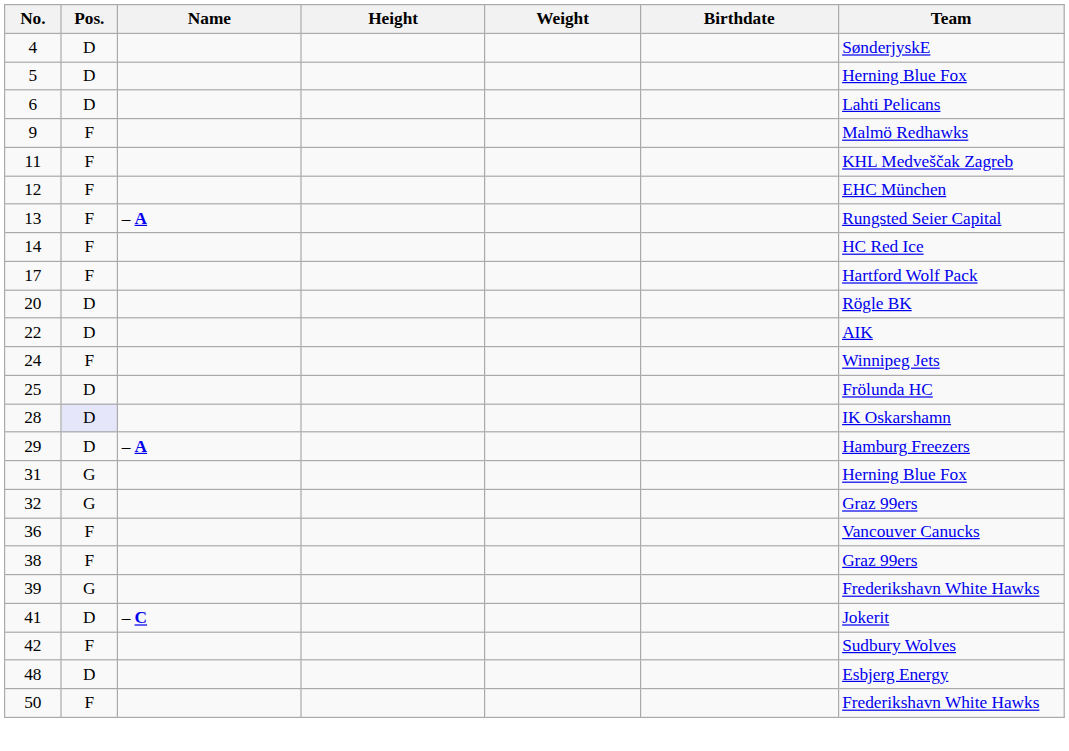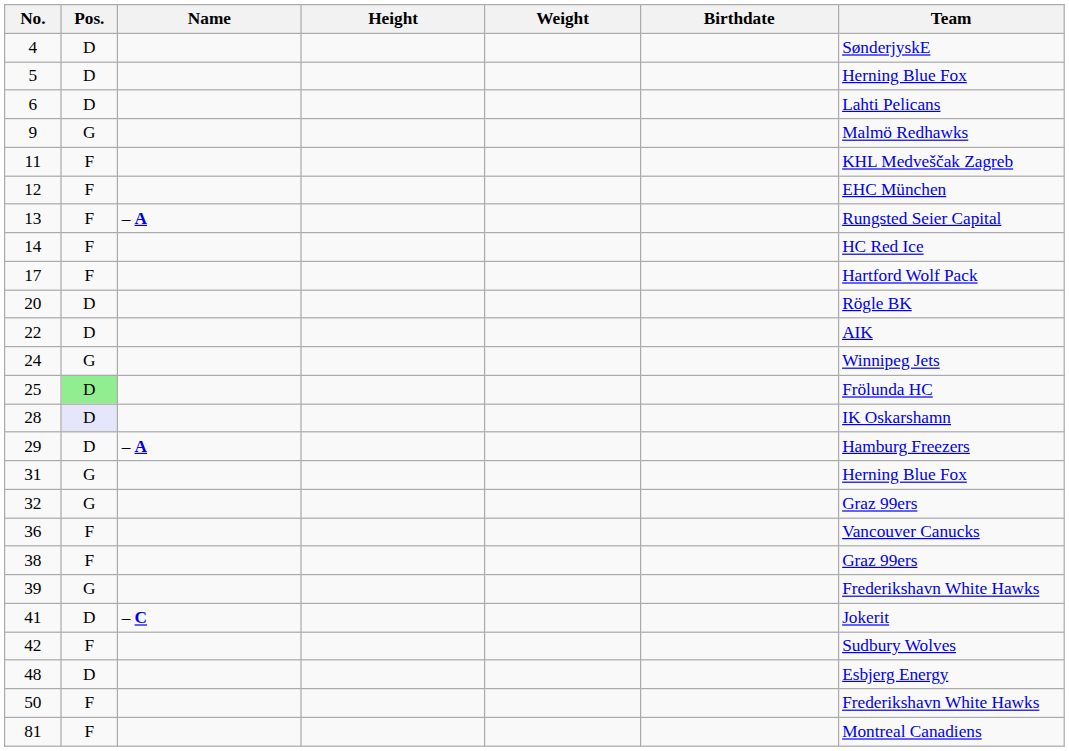9 | Pos.: F -> G
24 | Pos.: F -> G
25 | Pos.: no background -> lightgreen background
+ row: 81 | F | Montreal Canadiens
